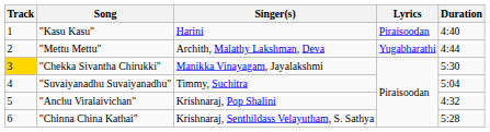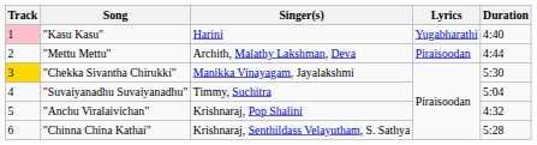"Kasu Kasu" | Track: no background -> pink background
"Kasu Kasu" | Lyrics: Piraisoodan -> Yugabharathi
"Mettu Mettu" | Lyrics: Yugabharathi -> Piraisoodan
